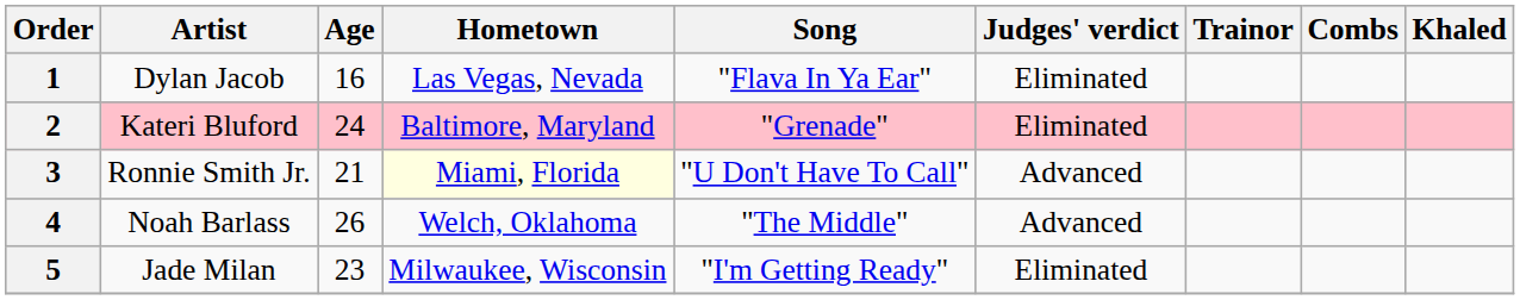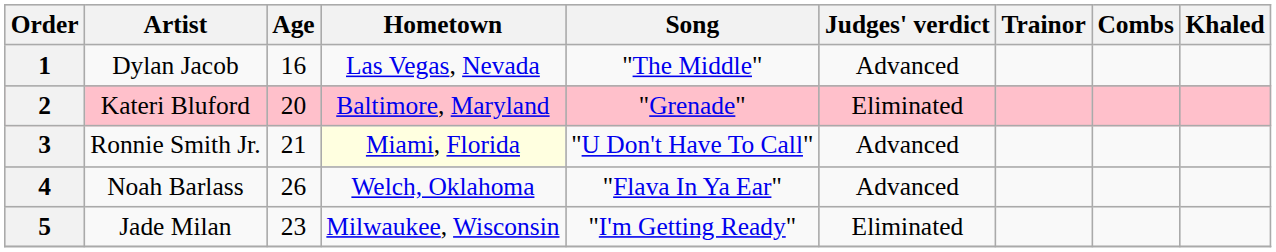1 | Song: "Flava In Ya Ear" -> "The Middle"
1 | Judges' verdict: Eliminated -> Advanced
2 | Age: 24 -> 20
4 | Song: "The Middle" -> "Flava In Ya Ear"
